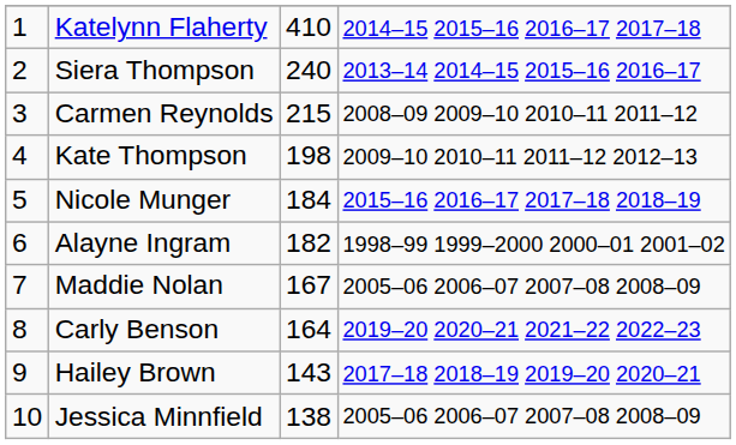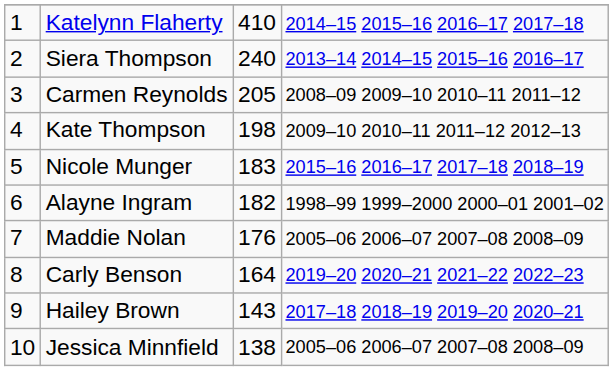Carmen Reynolds | column 3: 215 -> 205
Nicole Munger | column 3: 184 -> 183
Maddie Nolan | column 3: 167 -> 176
